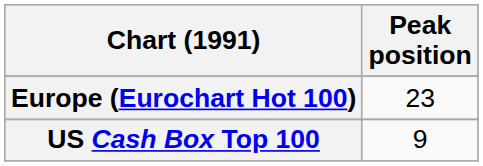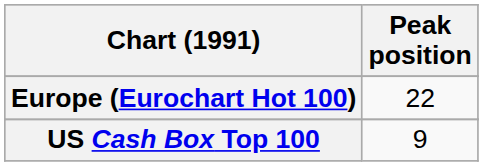Europe (Eurochart Hot 100) | Peak position: 23 -> 22
